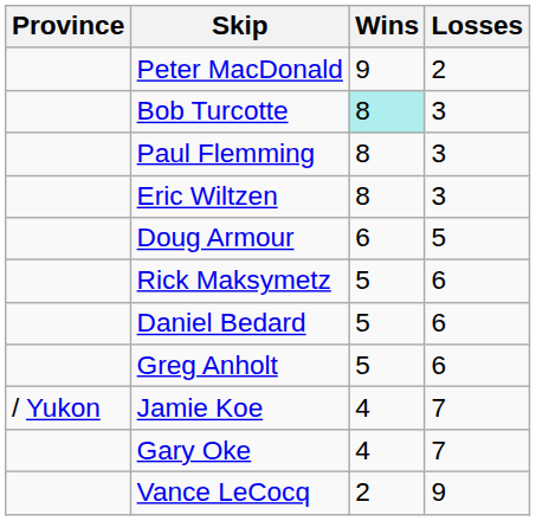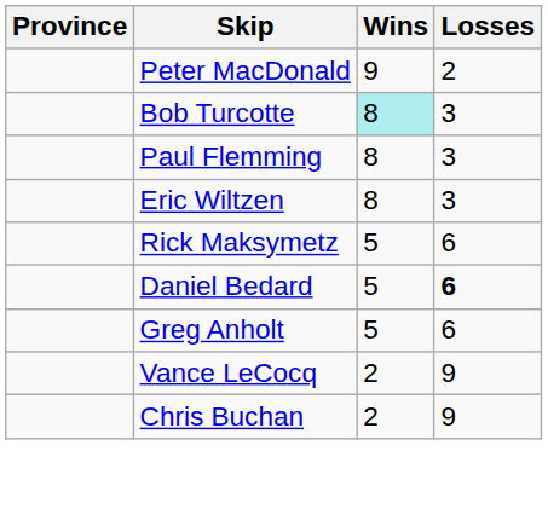- row: Doug Armour | 6 | 5
Daniel Bedard | Losses: normal -> bold
- row: / Yukon | Jamie Koe | 4 | 7
- row: Gary Oke | 4 | 7
+ row: Chris Buchan | 2 | 9
